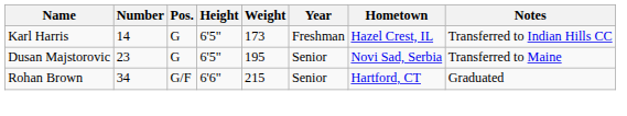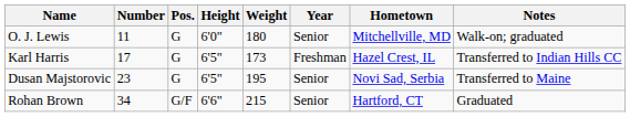+ row: O. J. Lewis | 11 | G | 6'0" | 180 | Senior | Mitchellville, MD | Walk-on; graduated
Karl Harris | Number: 14 -> 17
